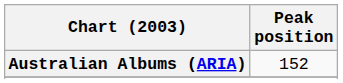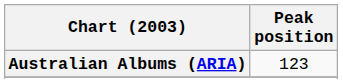Australian Albums (ARIA) | Peak position: 152 -> 123
